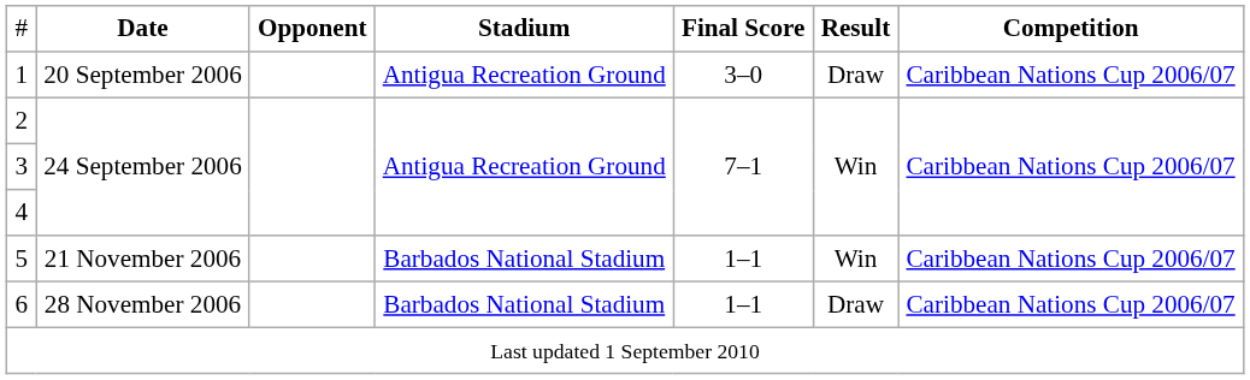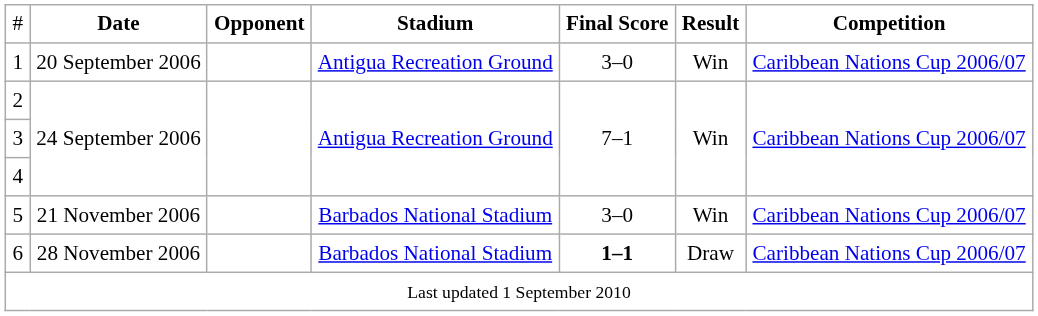1 | column 6: Draw -> Win
5 | column 5: 1–1 -> 3–0
6 | column 5: normal -> bold
